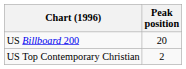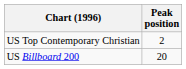rows swapped: US Billboard 200 <-> US Top Contemporary Christian
